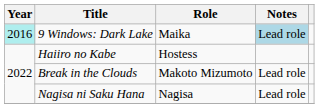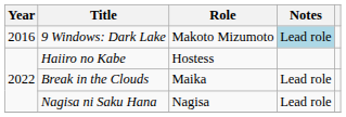9 Windows: Dark Lake | Year: paleturquoise background -> no background
9 Windows: Dark Lake | Role: Maika -> Makoto Mizumoto
Break in the Clouds | Role: Makoto Mizumoto -> Maika
